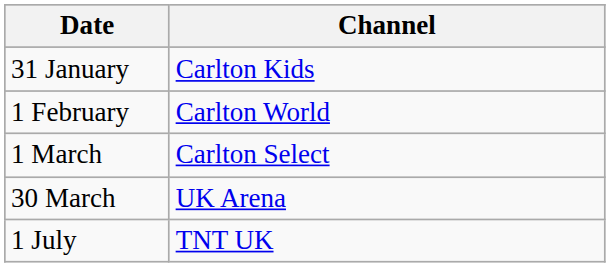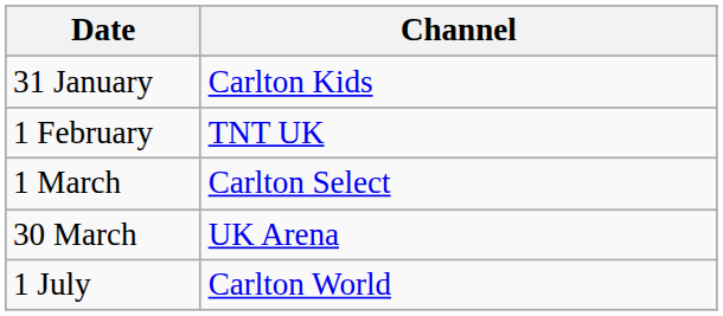1 February | Channel: Carlton World -> TNT UK
1 July | Channel: TNT UK -> Carlton World
